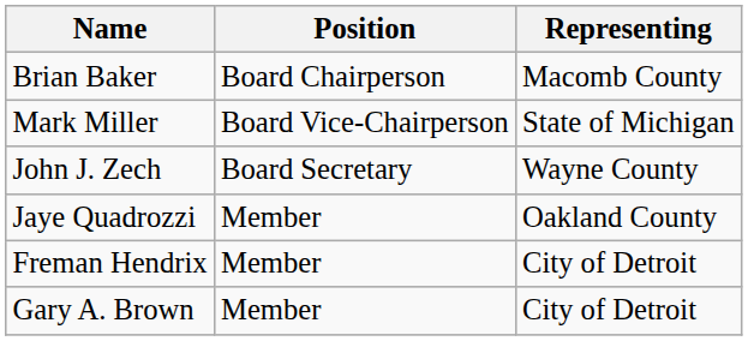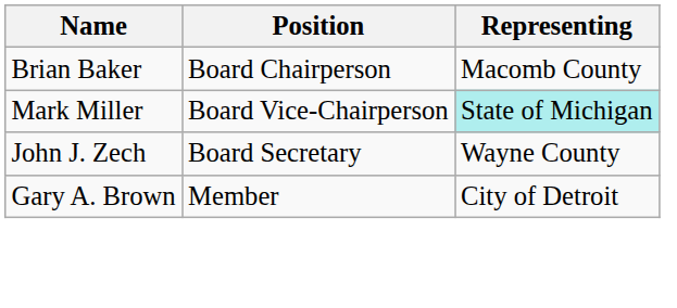Mark Miller | Representing: no background -> paleturquoise background
- row: Jaye Quadrozzi | Member | Oakland County
- row: Freman Hendrix | Member | City of Detroit
